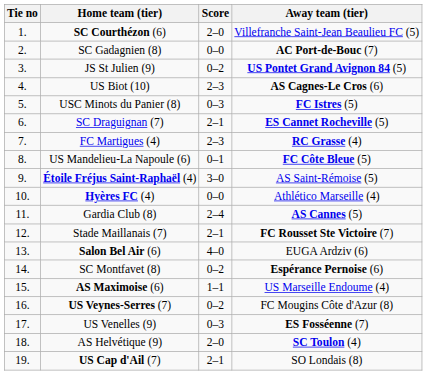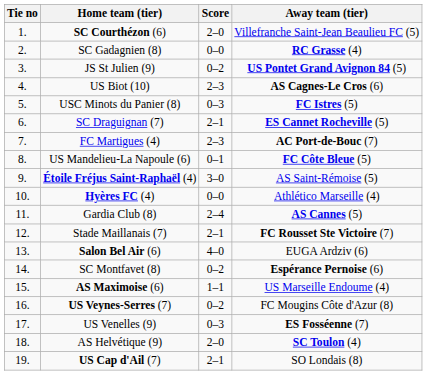SC Gadagnien (8) | Away team (tier): AC Port-de-Bouc (7) -> RC Grasse (4)
FC Martigues (4) | Away team (tier): RC Grasse (4) -> AC Port-de-Bouc (7)
